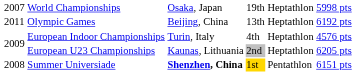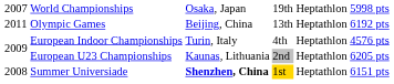Summer Universiade | column 5: Pentathlon -> Heptathlon
